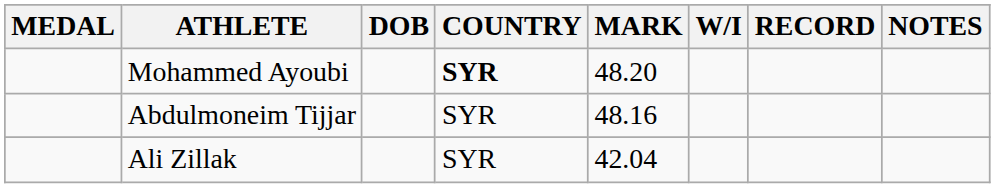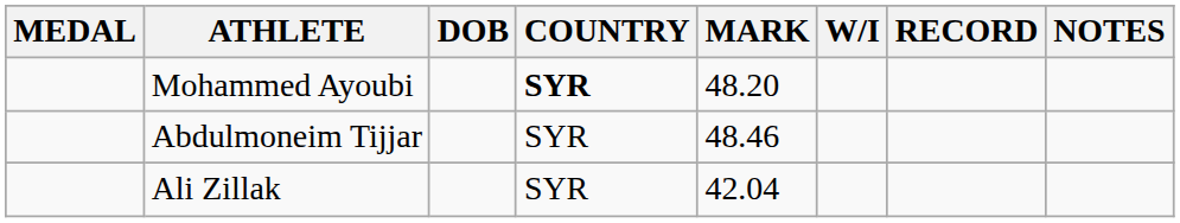Abdulmoneim Tijjar | MARK: 48.16 -> 48.46
